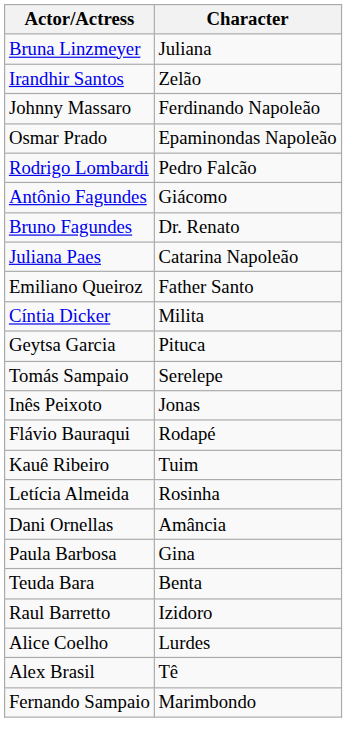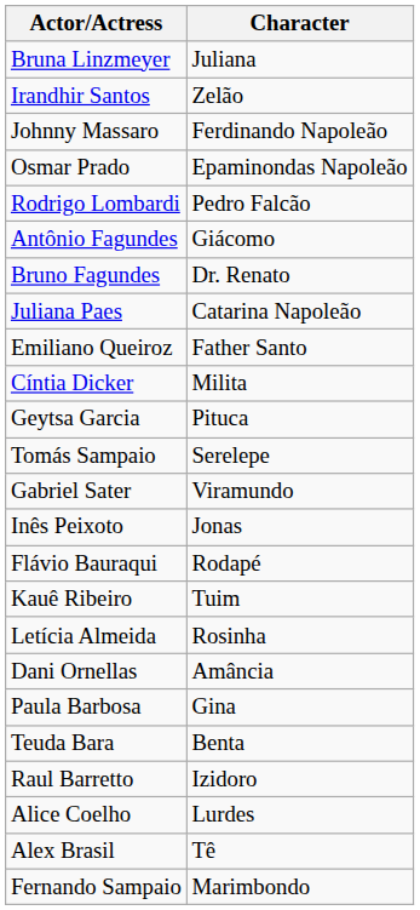+ row: Gabriel Sater | Viramundo
